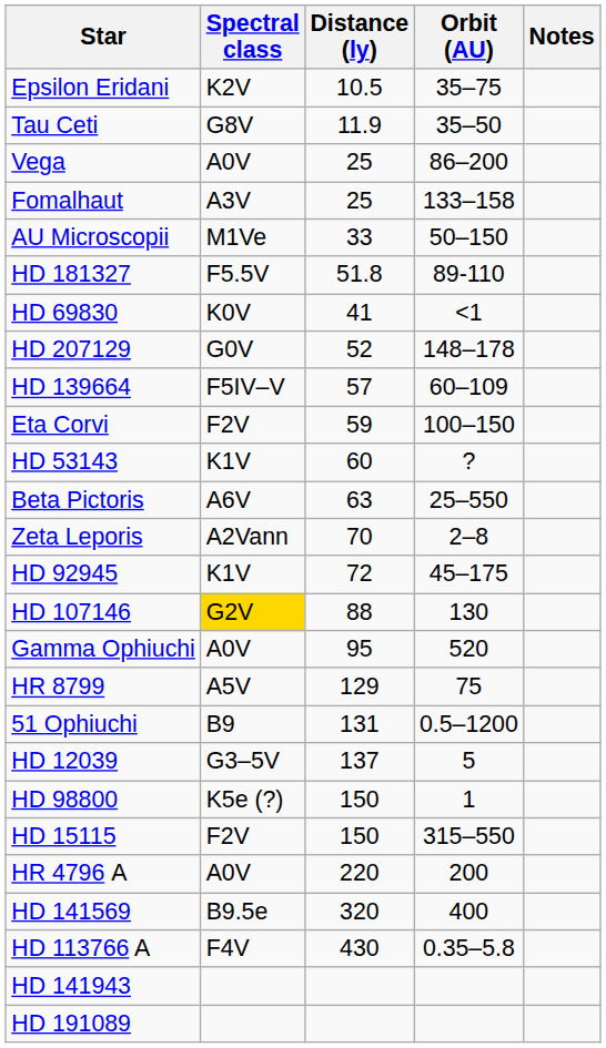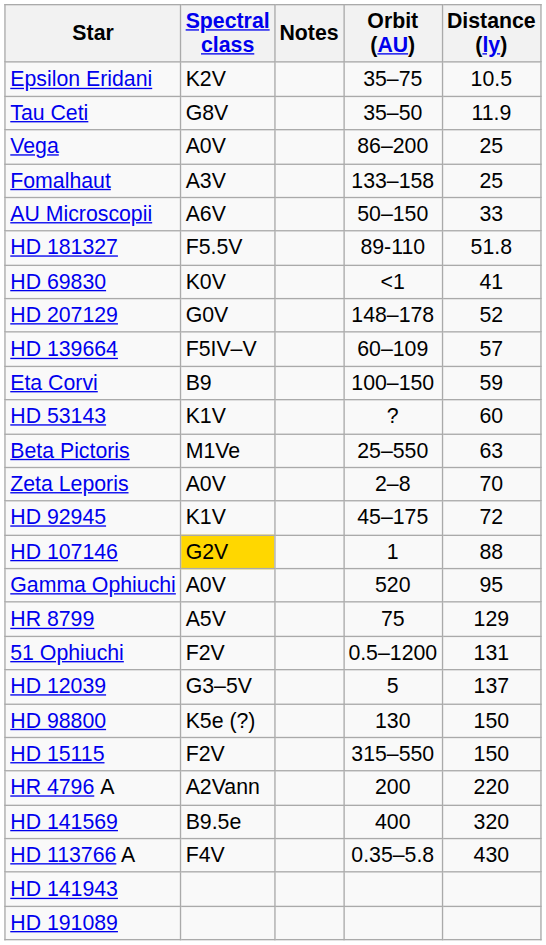columns swapped: Distance (ly) <-> Notes
AU Microscopii | Spectral class: M1Ve -> A6V
Eta Corvi | Spectral class: F2V -> B9
Beta Pictoris | Spectral class: A6V -> M1Ve
Zeta Leporis | Spectral class: A2Vann -> A0V
HD 107146 | Orbit (AU): 130 -> 1
51 Ophiuchi | Spectral class: B9 -> F2V
HD 98800 | Orbit (AU): 1 -> 130
HR 4796 A | Spectral class: A0V -> A2Vann
